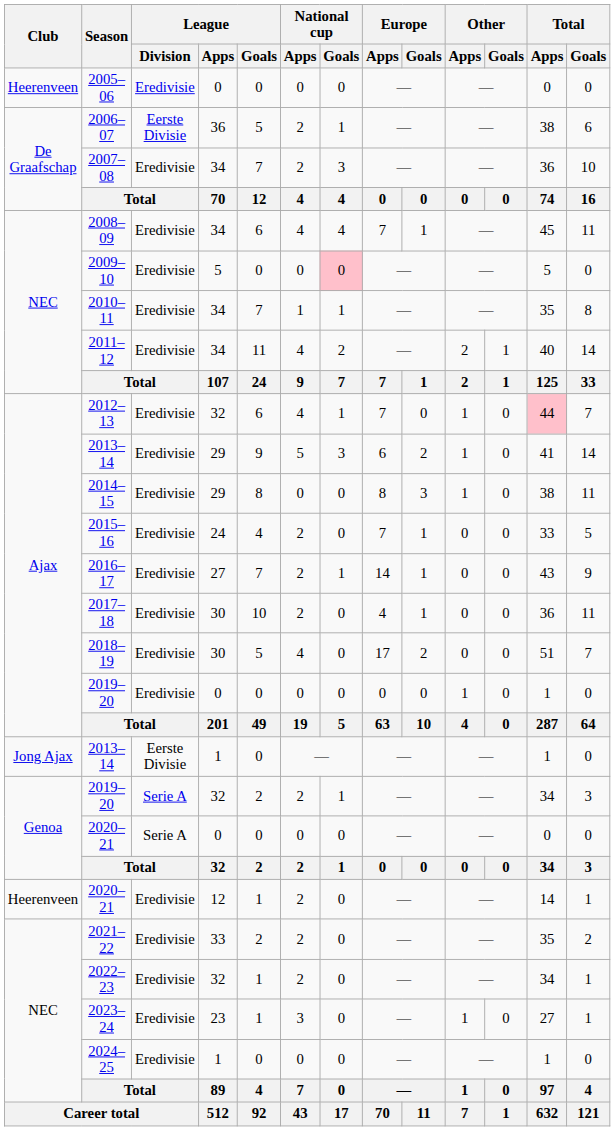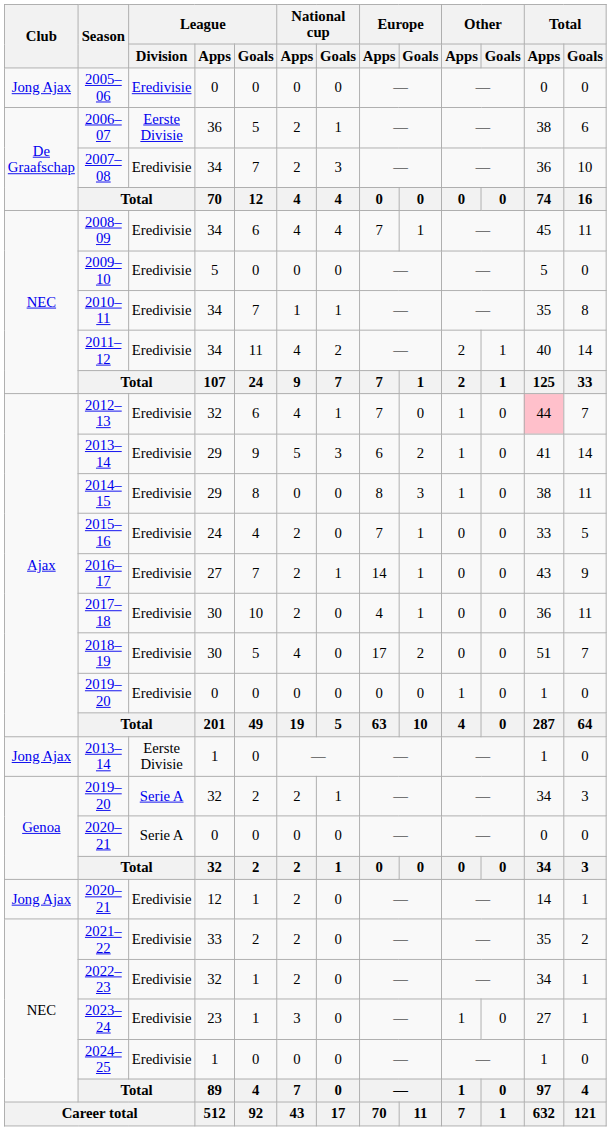2005–06 | Club: Heerenveen -> Jong Ajax
2009–10 | National cup / Goals: pink background -> no background
2020–21 / 12 | Club: Heerenveen -> Jong Ajax
